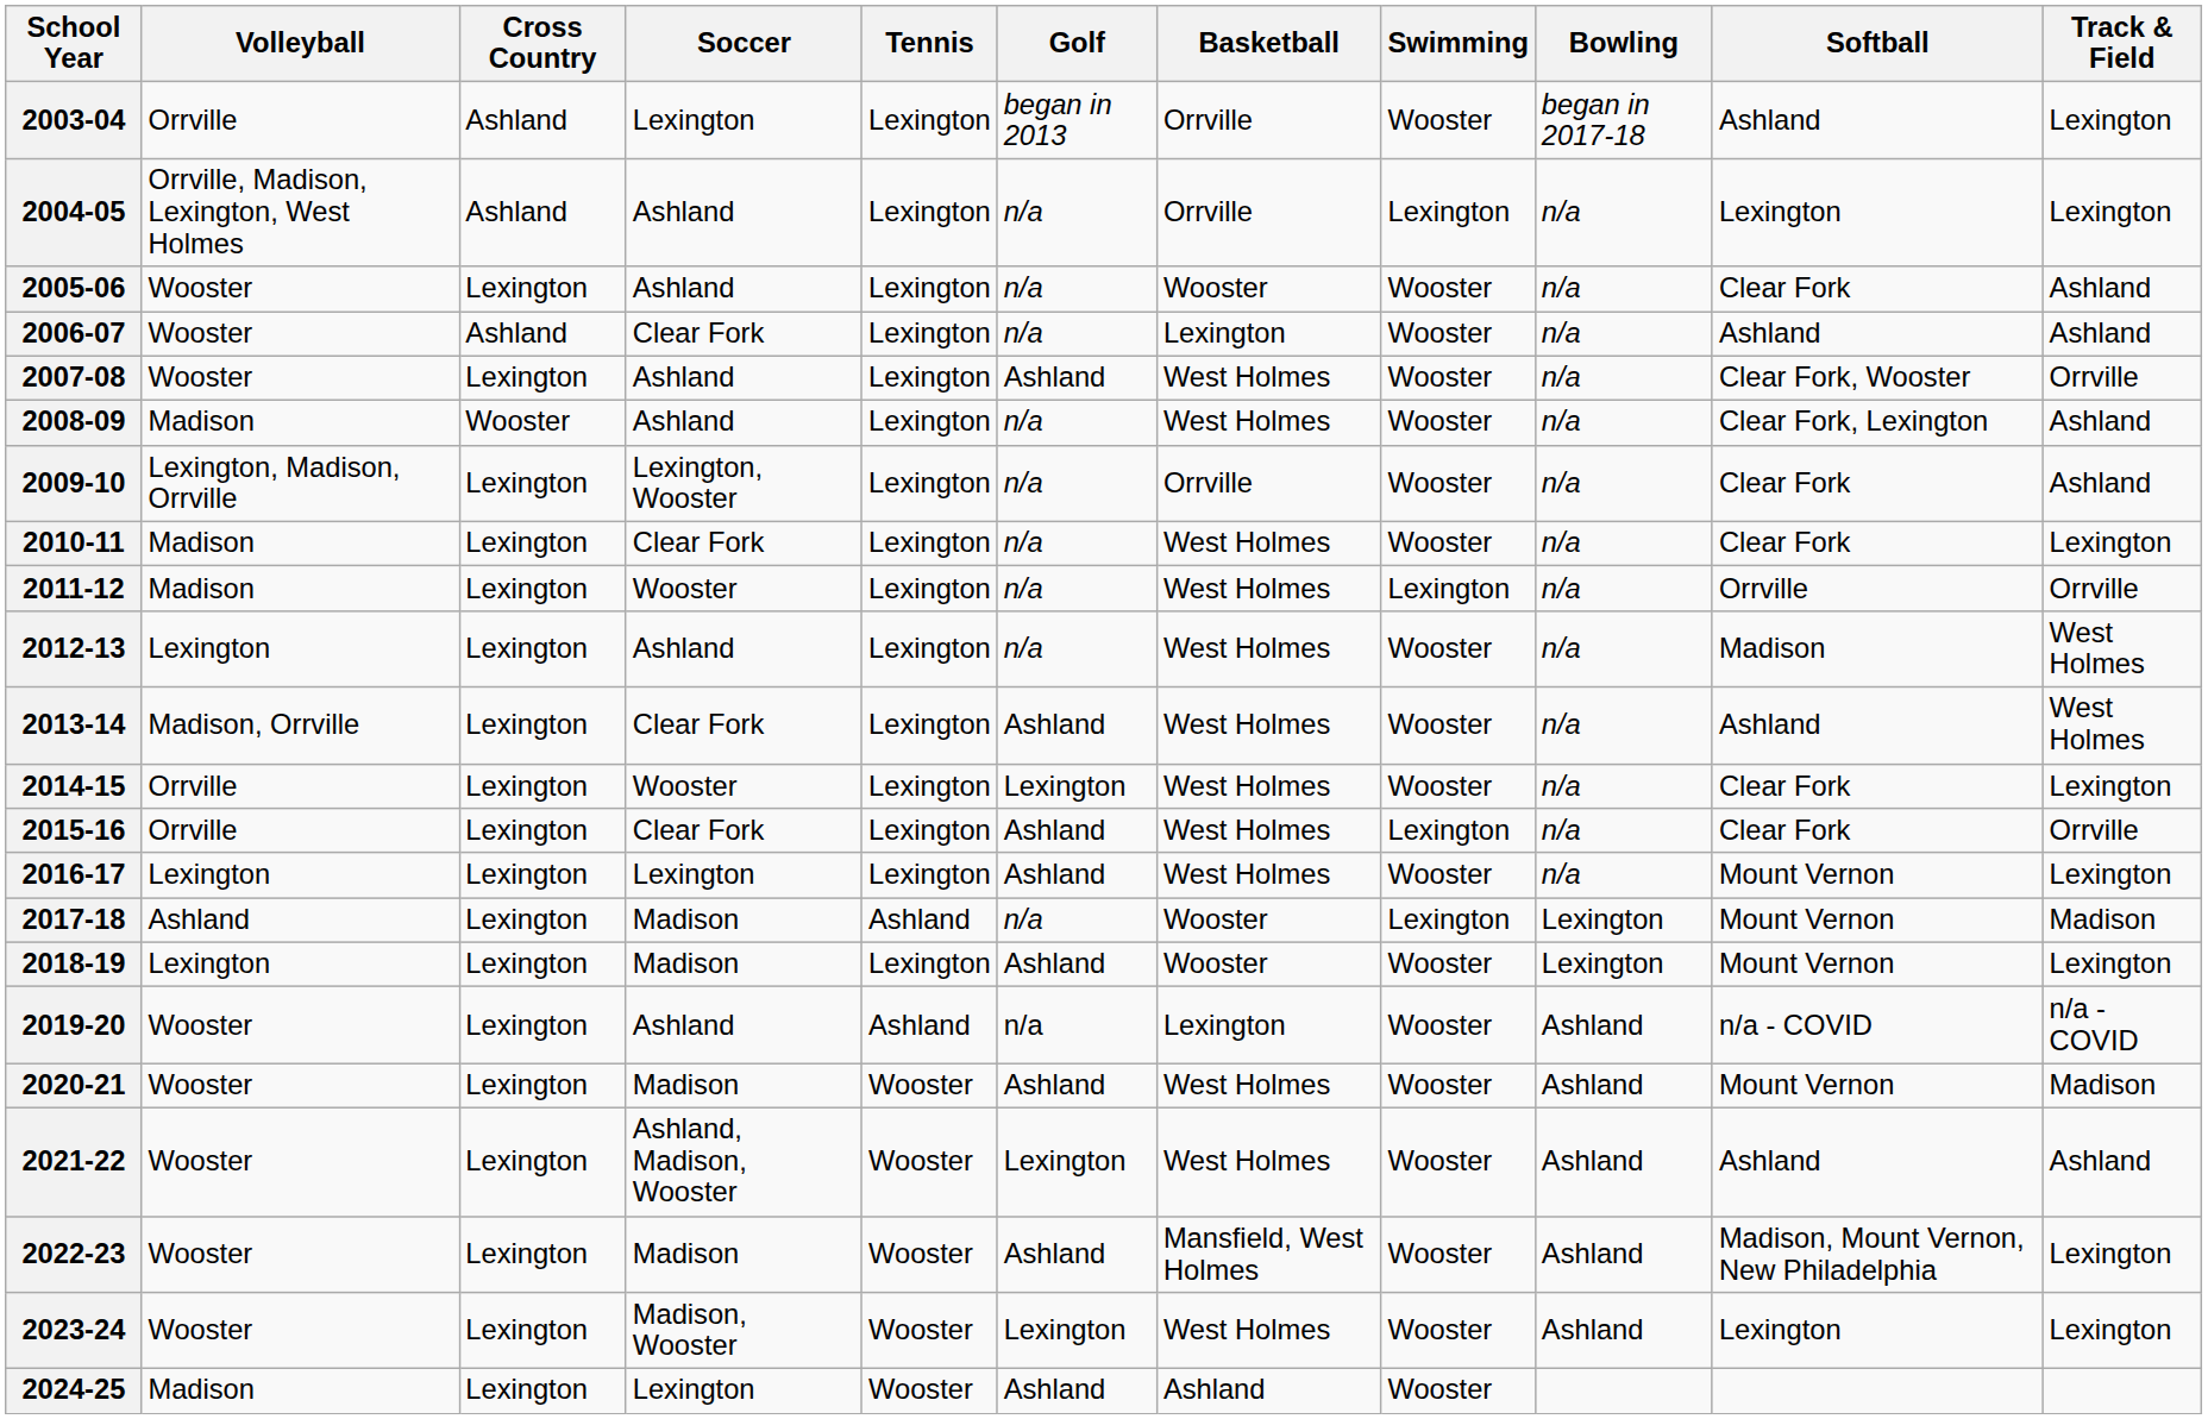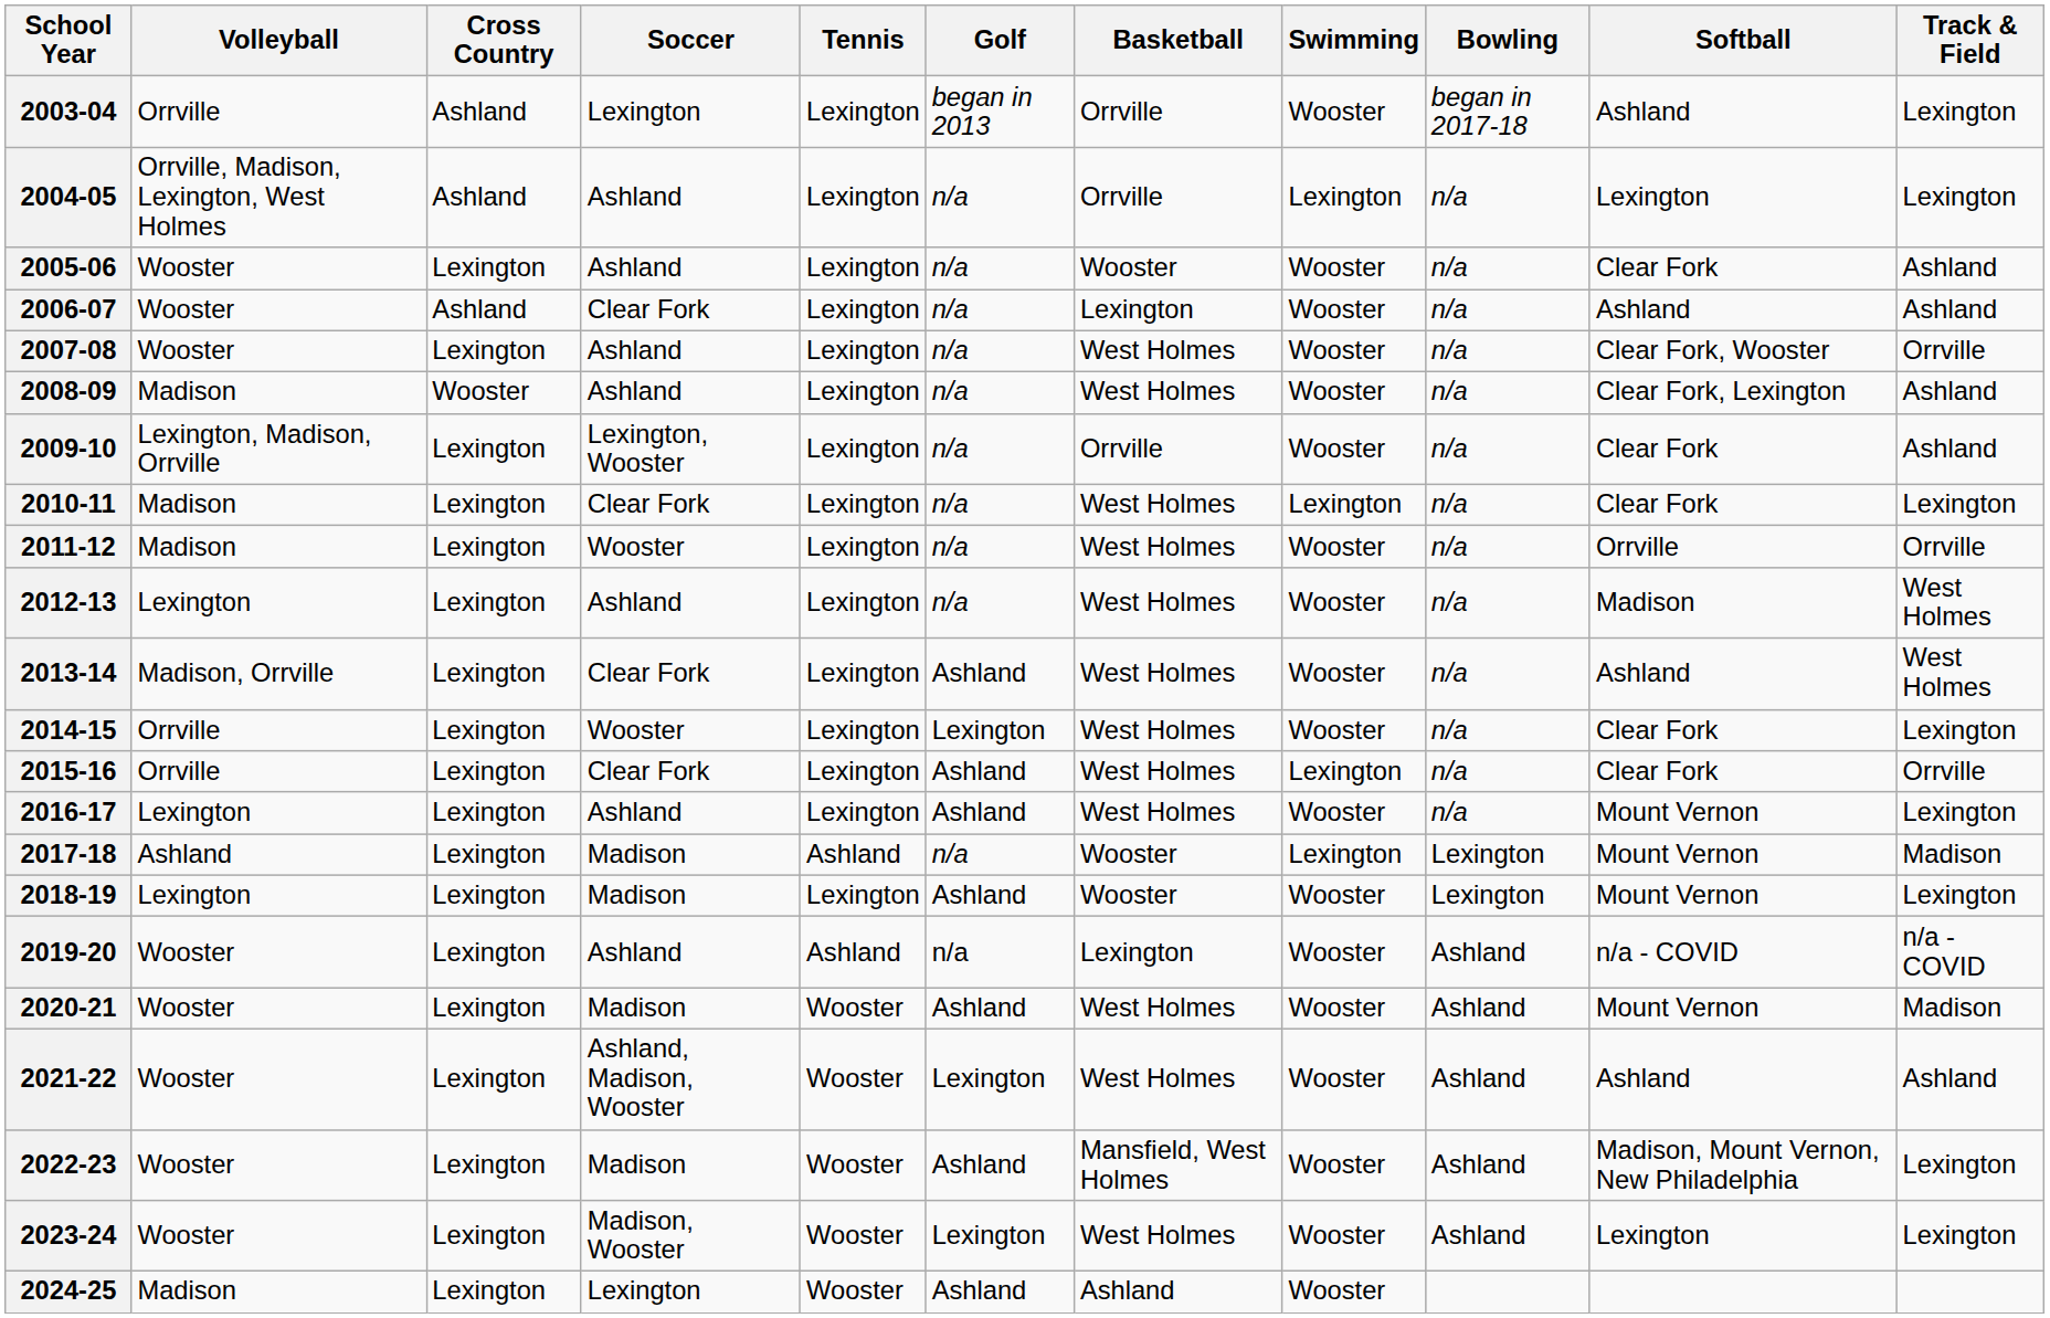2007-08 | Golf: Ashland -> n/a
2010-11 | Swimming: Wooster -> Lexington
2011-12 | Swimming: Lexington -> Wooster
2016-17 | Soccer: Lexington -> Ashland
